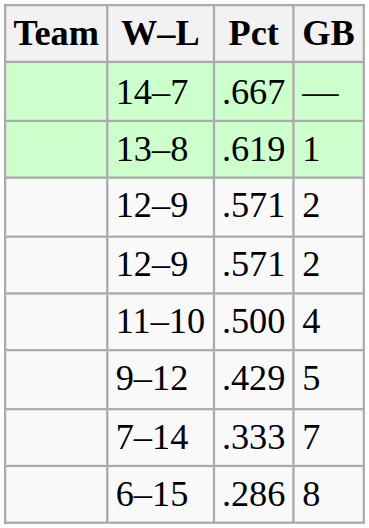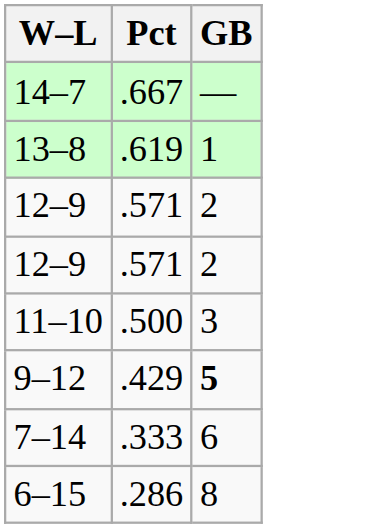- column: Team
11–10 | GB: 4 -> 3
9–12 | GB: normal -> bold
7–14 | GB: 7 -> 6
